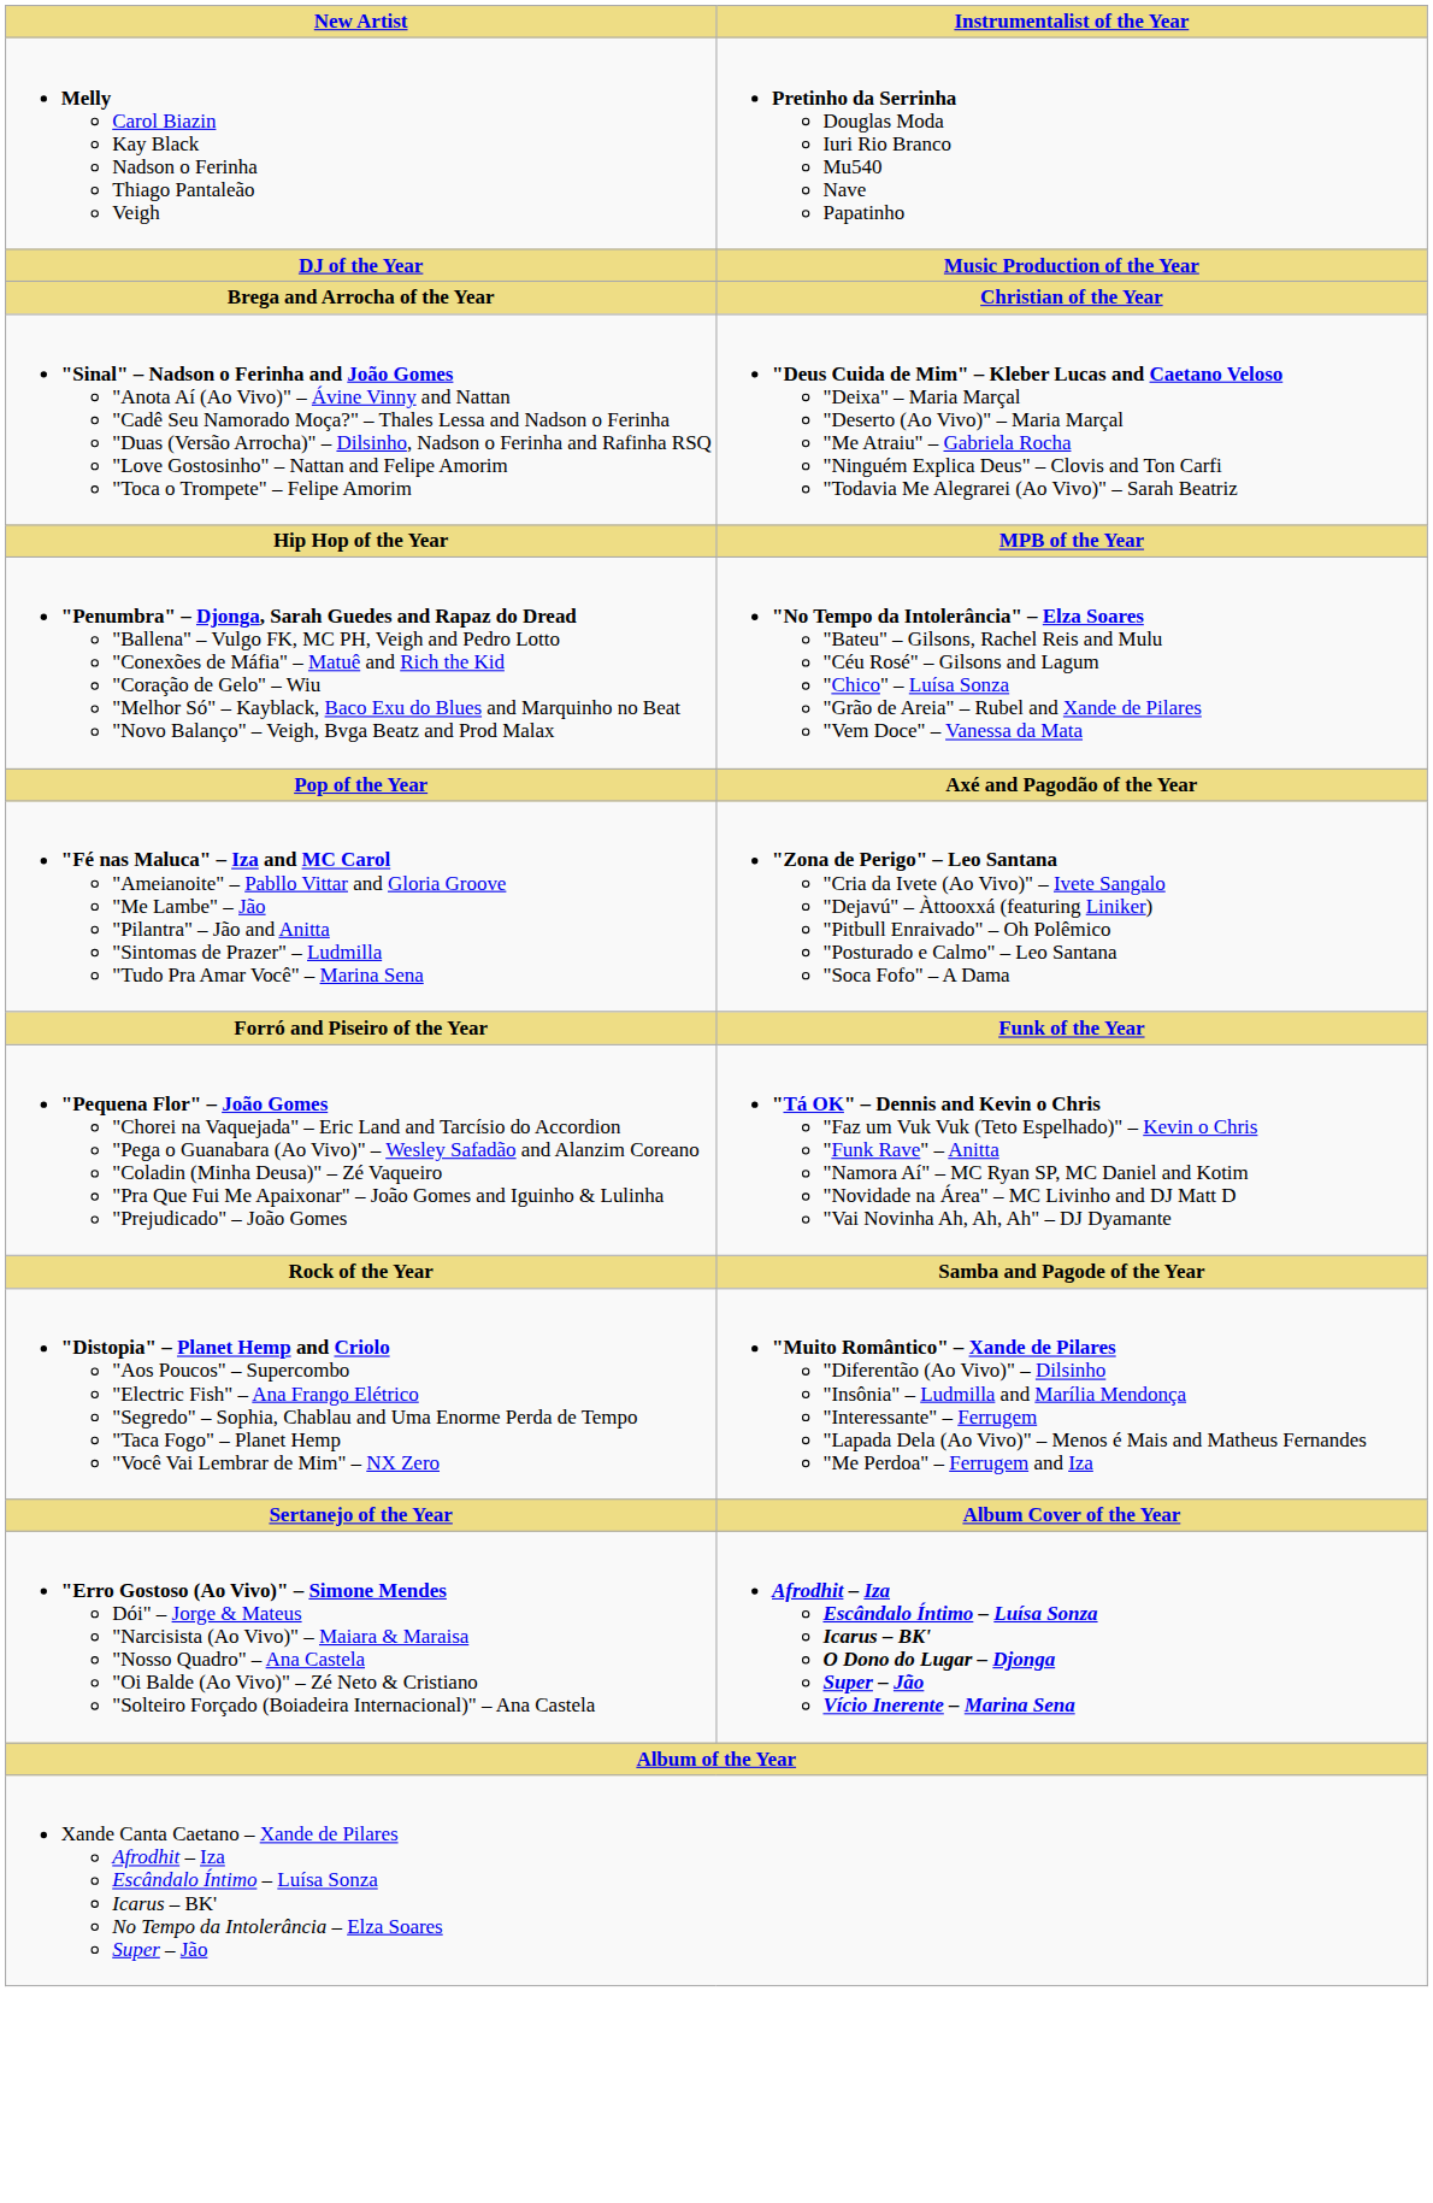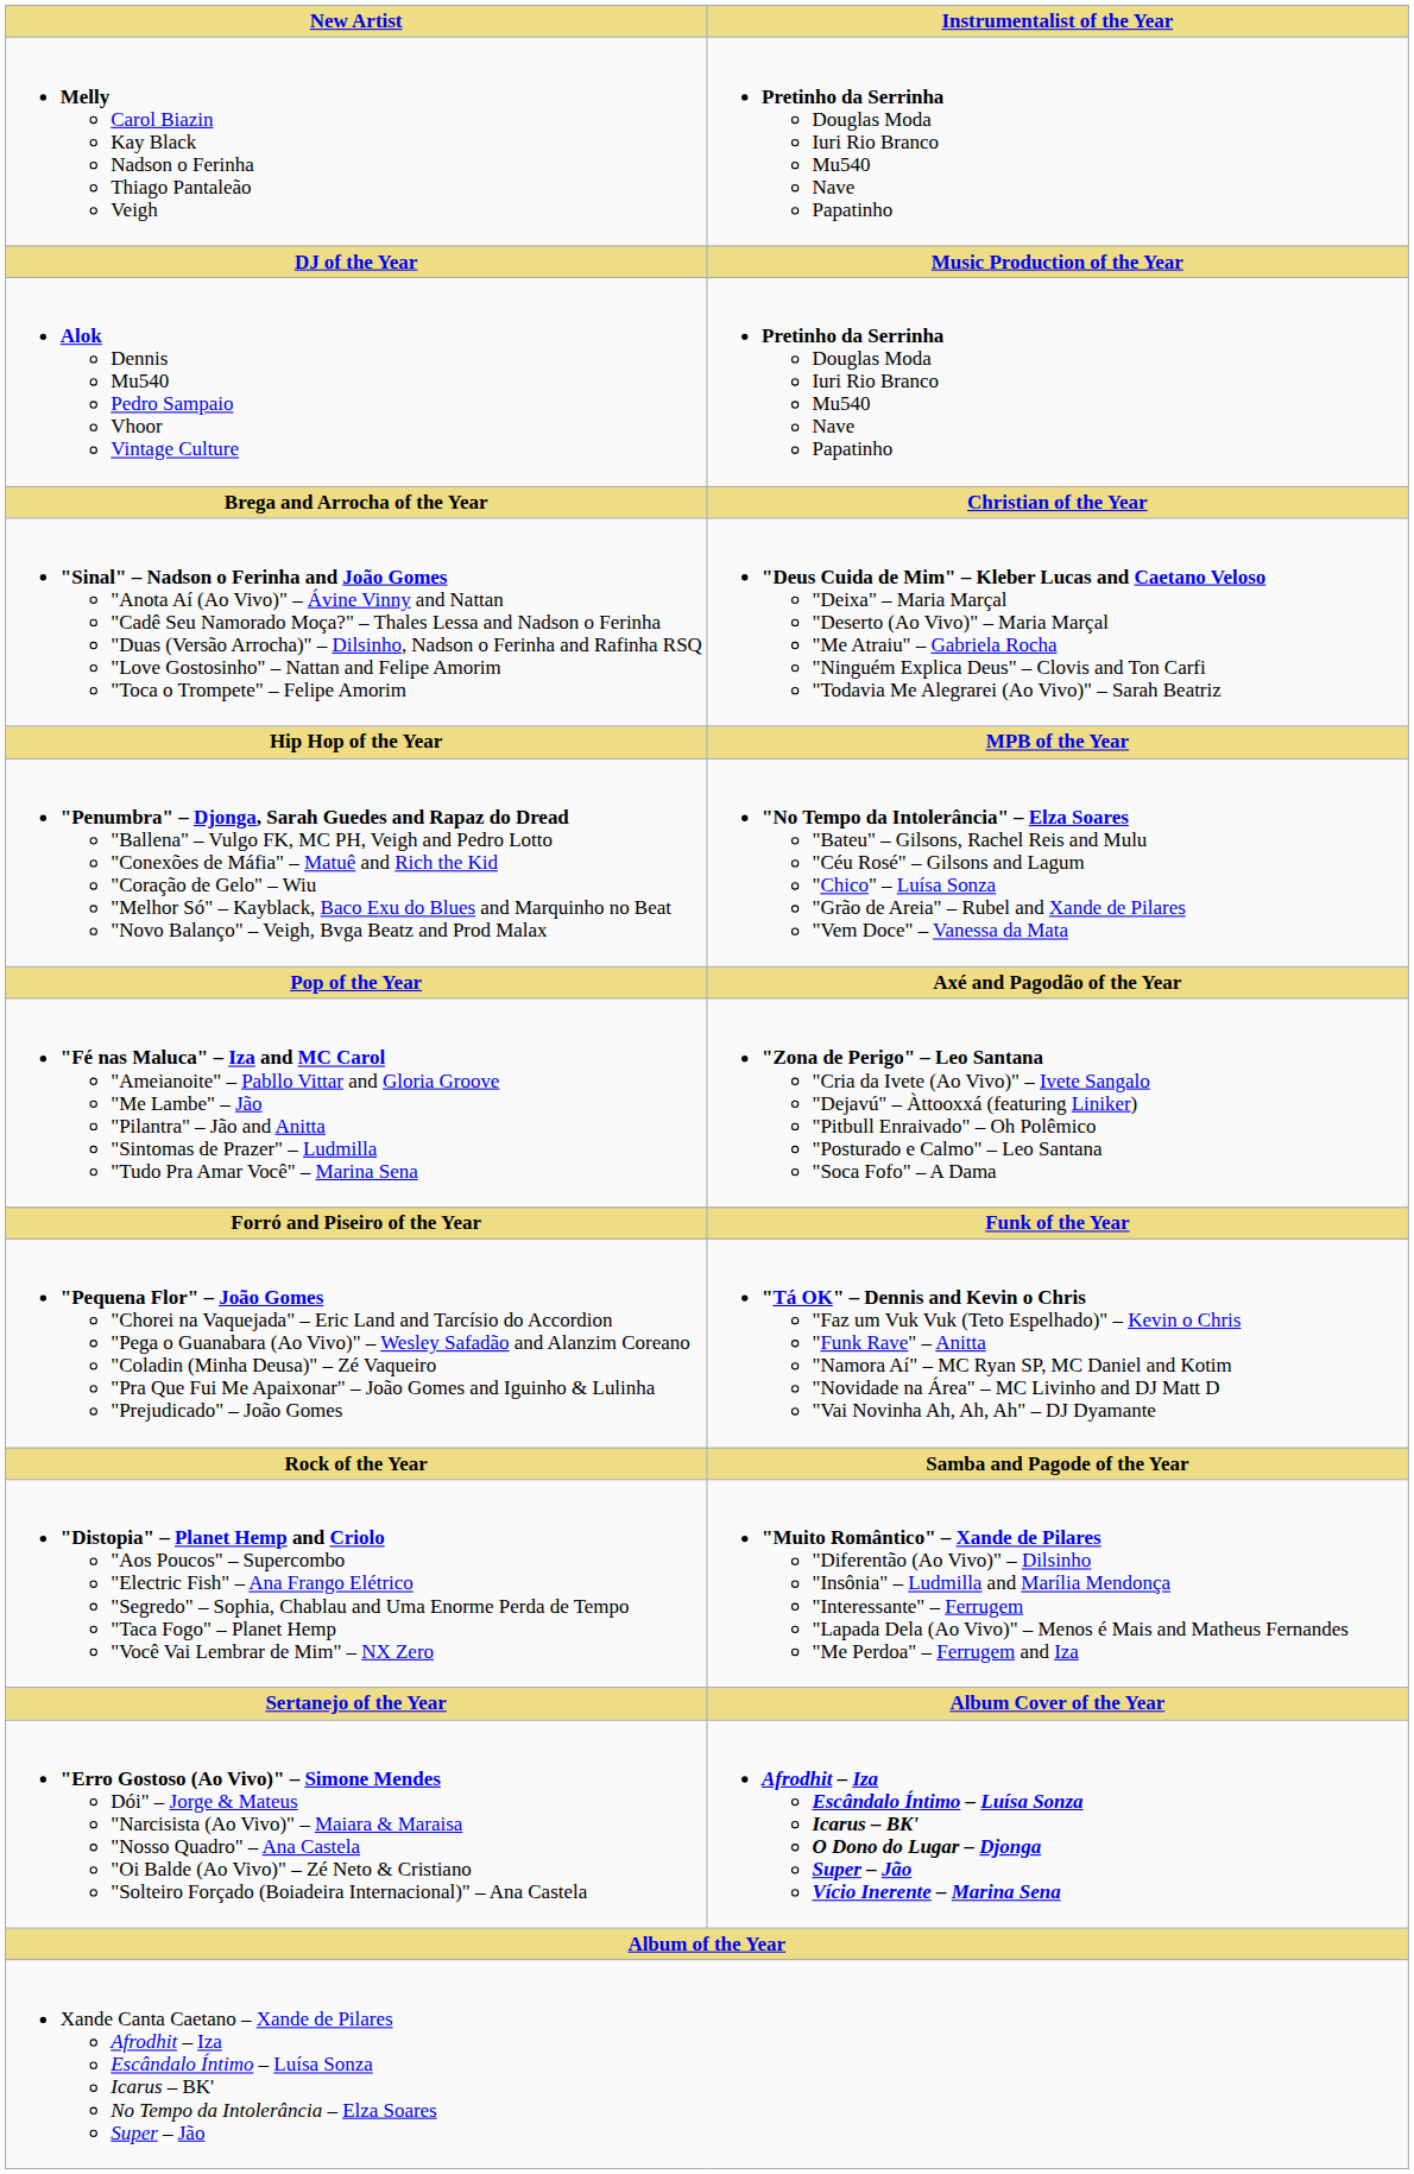+ row: Alok Dennis Mu540 Pedro Sampaio Vhoor Vintage Culture | Pretinho da Serrinha Douglas Moda Iuri Rio Branco Mu540 Nave Papatinho
